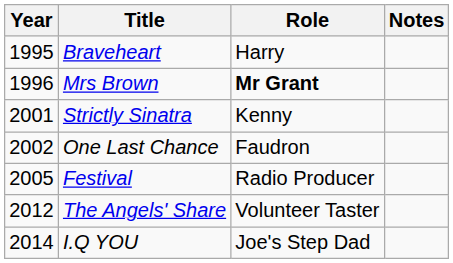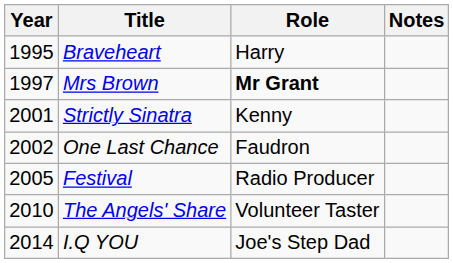Mrs Brown | Year: 1996 -> 1997
The Angels' Share | Year: 2012 -> 2010
